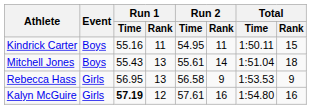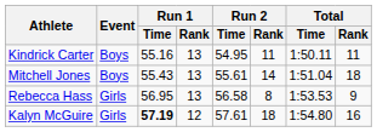Kindrick Carter | Run 1 / Rank: 11 -> 13
Kindrick Carter | Total / Rank: 15 -> 11
Rebecca Hass | Run 2 / Rank: 9 -> 8
Kalyn McGuire | Run 2 / Rank: 16 -> 18
